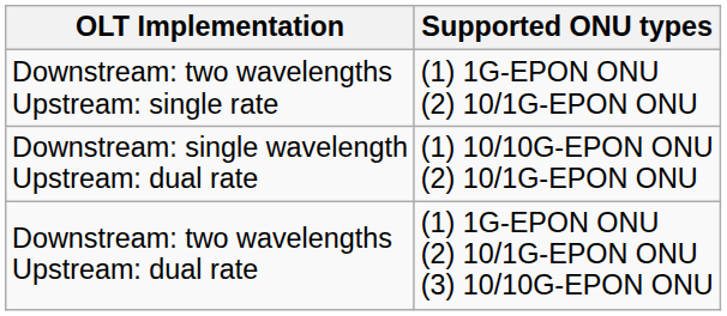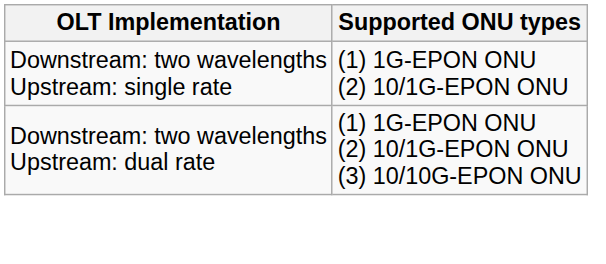- row: Downstream: single wavelength Upstream: dual rate | (1) 10/10G-EPON ONU (2) 10/1G-EPON ONU
